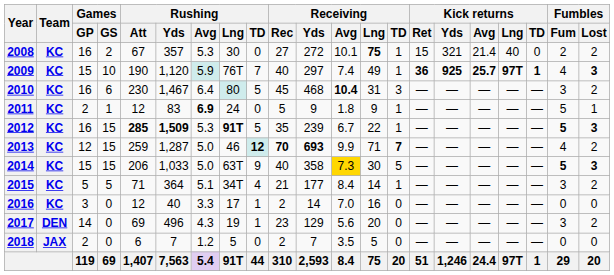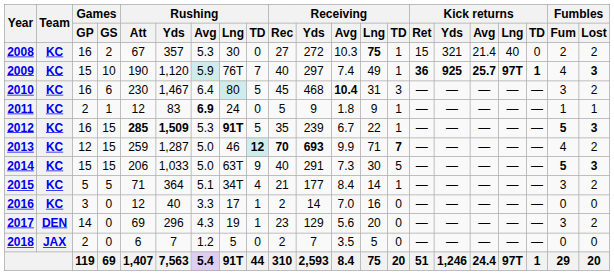2008 | Receiving / Avg: 10.1 -> 10.3
2011 | Fumbles / Fum: 5 -> 1
2014 | Receiving / Yds: 358 -> 291
2014 | Receiving / Avg: gold background -> no background
2017 | Rushing / Yds: 496 -> 296
